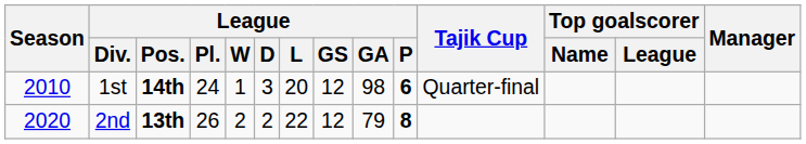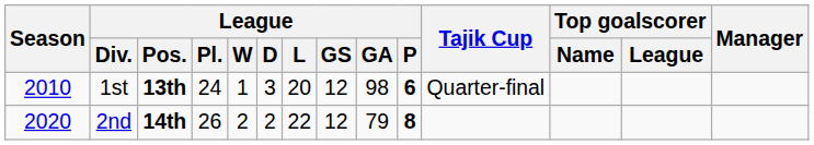1st | League / Pos.: 14th -> 13th
2nd | League / Pos.: 13th -> 14th
